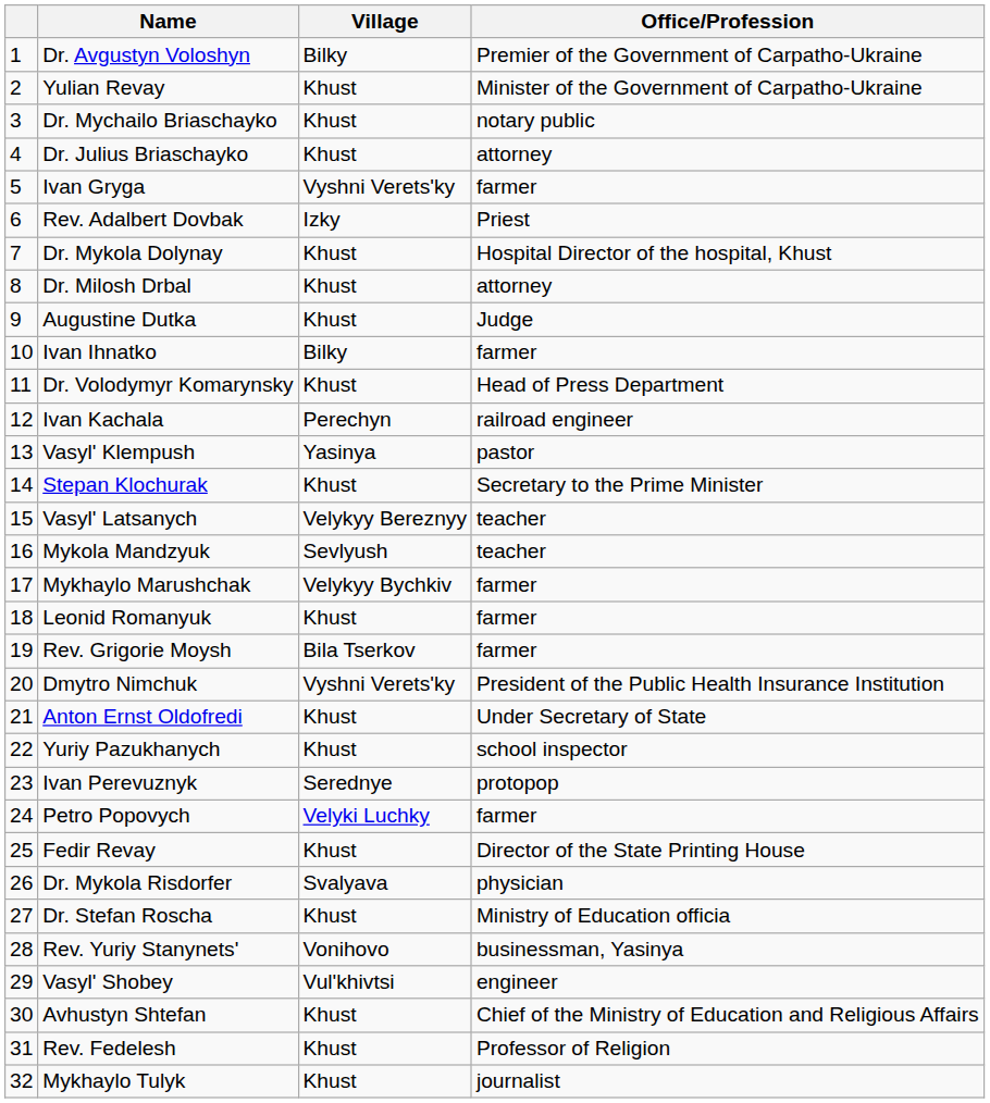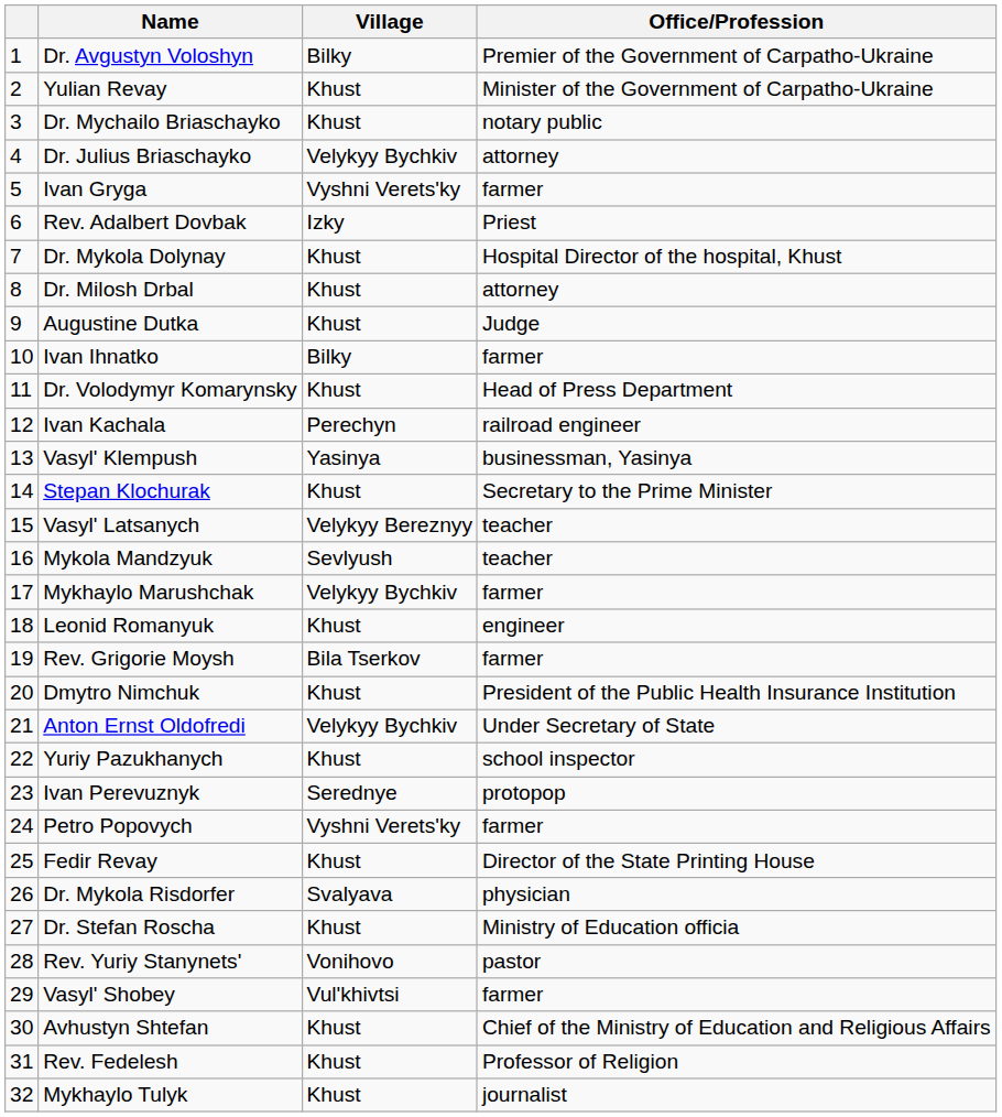Dr. Julius Briaschayko | Village: Khust -> Velykyy Bychkiv
Vasyl' Klempush | Office/Profession: pastor -> businessman, Yasinya
Leonid Romanyuk | Office/Profession: farmer -> engineer
Dmytro Nimchuk | Village: Vyshni Verets'ky -> Khust
Anton Ernst Oldofredi | Village: Khust -> Velykyy Bychkiv
Petro Popovych | Village: Velyki Luchky -> Vyshni Verets'ky
Rev. Yuriy Stanynets' | Office/Profession: businessman, Yasinya -> pastor
Vasyl' Shobey | Office/Profession: engineer -> farmer
